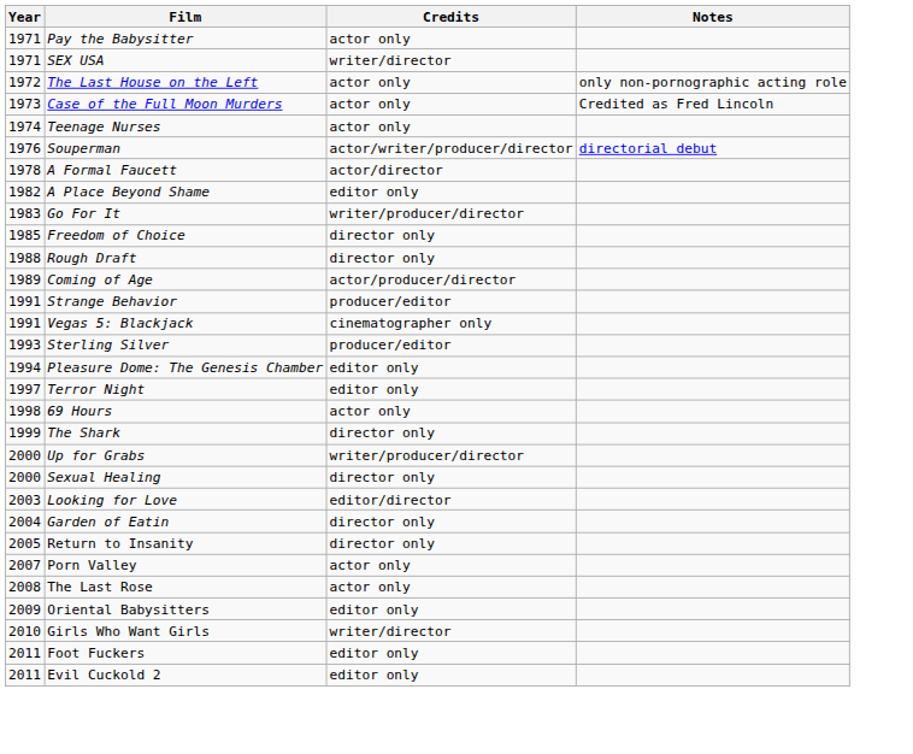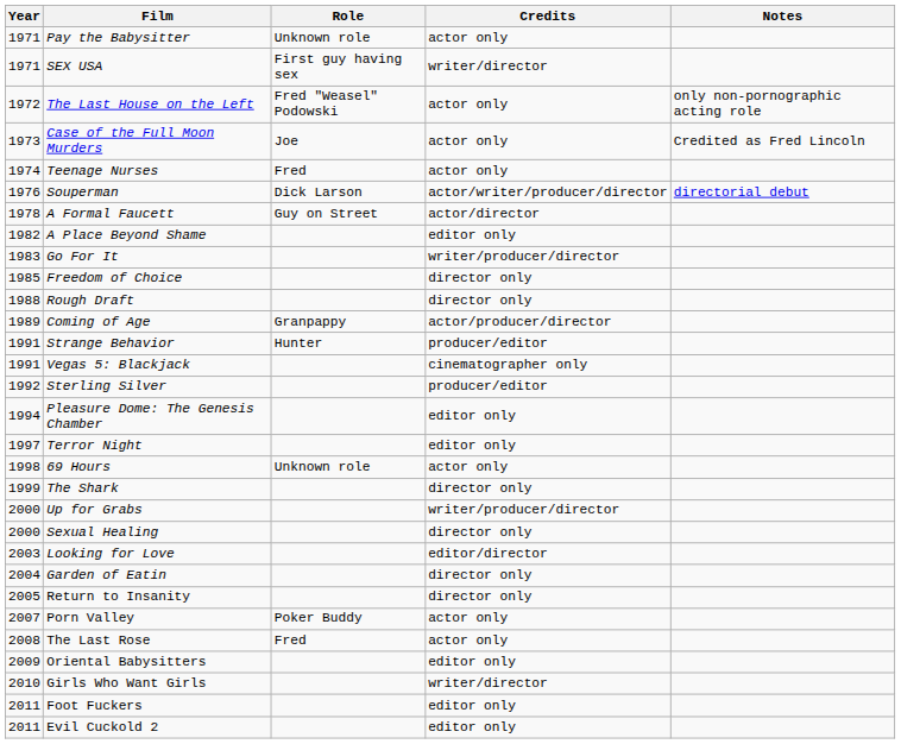+ column: Role | Unknown role | First guy having sex | Fred "Weasel" Podowski | Joe | Fred | Dick Larson | Guy on Street | Granpappy | Hunter | Unknown role | Poker Buddy | Fred
Sterling Silver | Year: 1993 -> 1992
